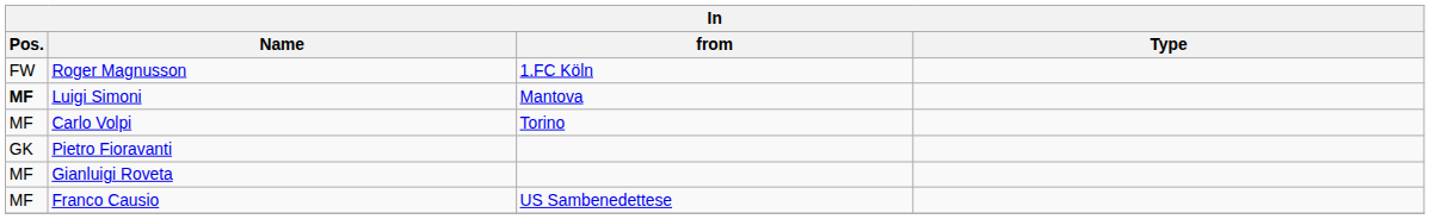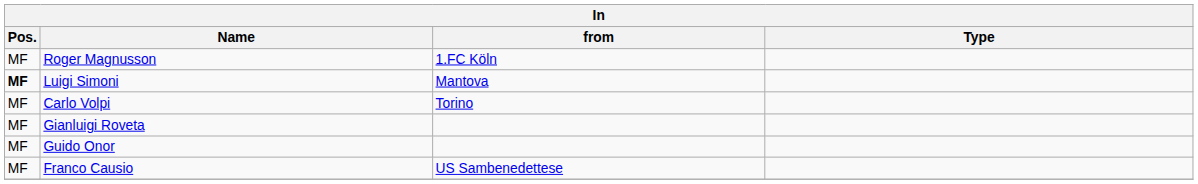Roger Magnusson | Pos.: FW -> MF
- row: GK | Pietro Fioravanti
+ row: MF | Guido Onor
